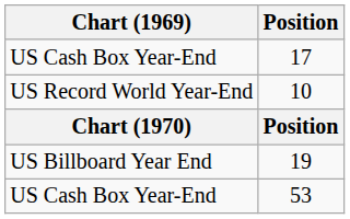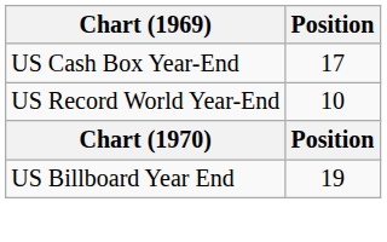- row: US Cash Box Year-End | 53
